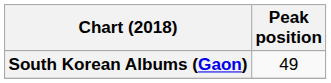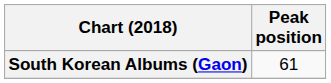South Korean Albums (Gaon) | Peak position: 49 -> 61
